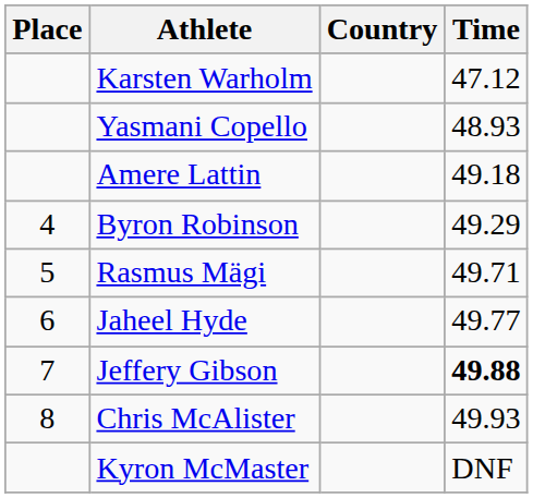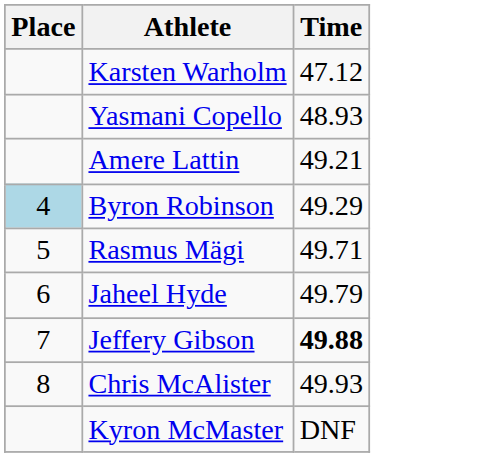- column: Country
Amere Lattin | Time: 49.18 -> 49.21
Byron Robinson | Place: no background -> lightblue background
Jaheel Hyde | Time: 49.77 -> 49.79
